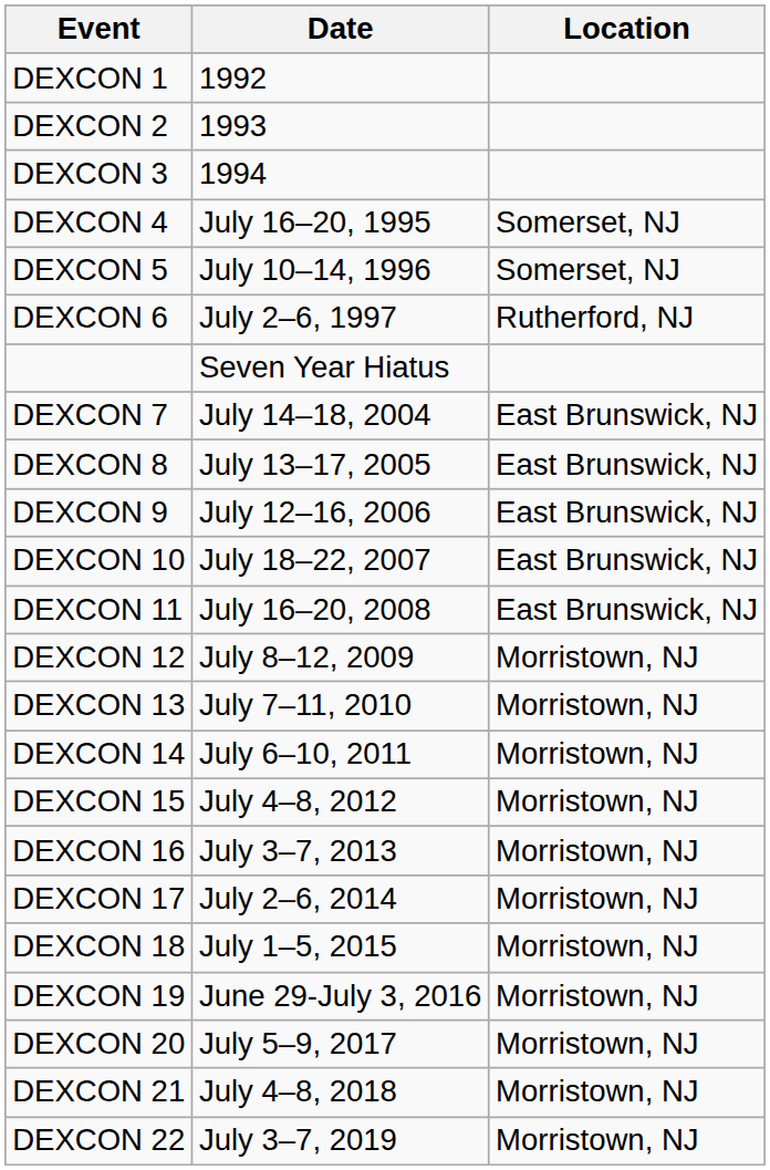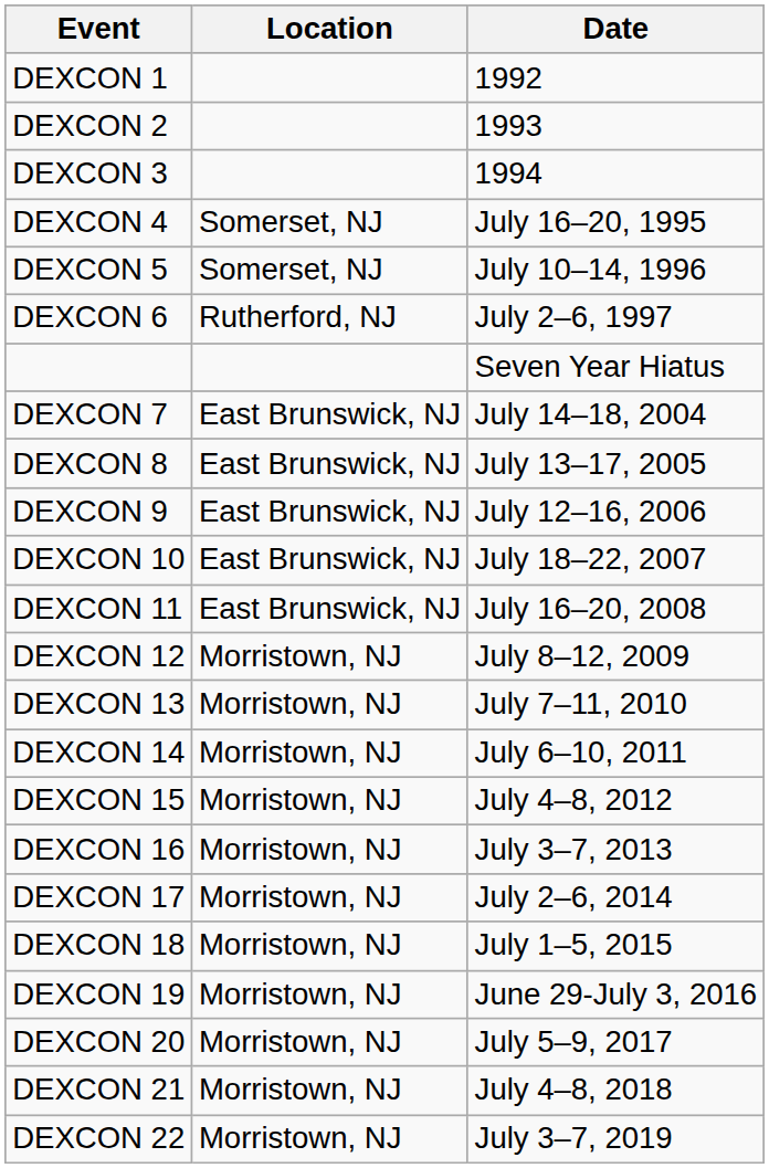columns swapped: Date <-> Location
